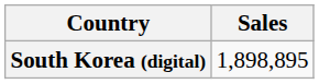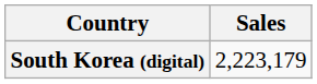South Korea (digital) | Sales: 1,898,895 -> 2,223,179
